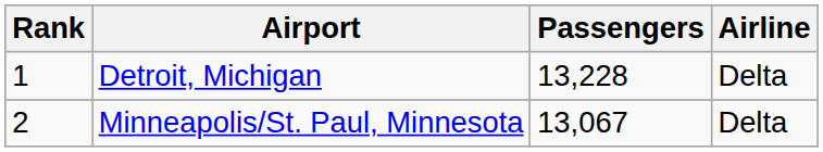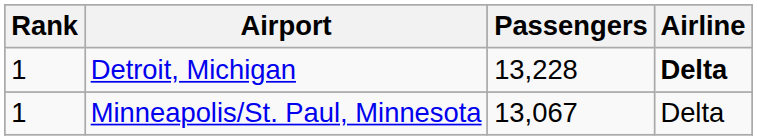Detroit, Michigan | Airline: normal -> bold
Minneapolis/St. Paul, Minnesota | Rank: 2 -> 1
